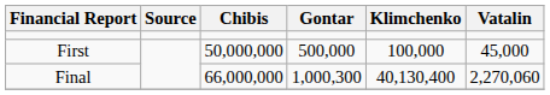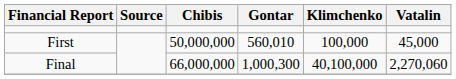First | Gontar: 500,000 -> 560,010
Final | Klimchenko: 40,130,400 -> 40,100,000
